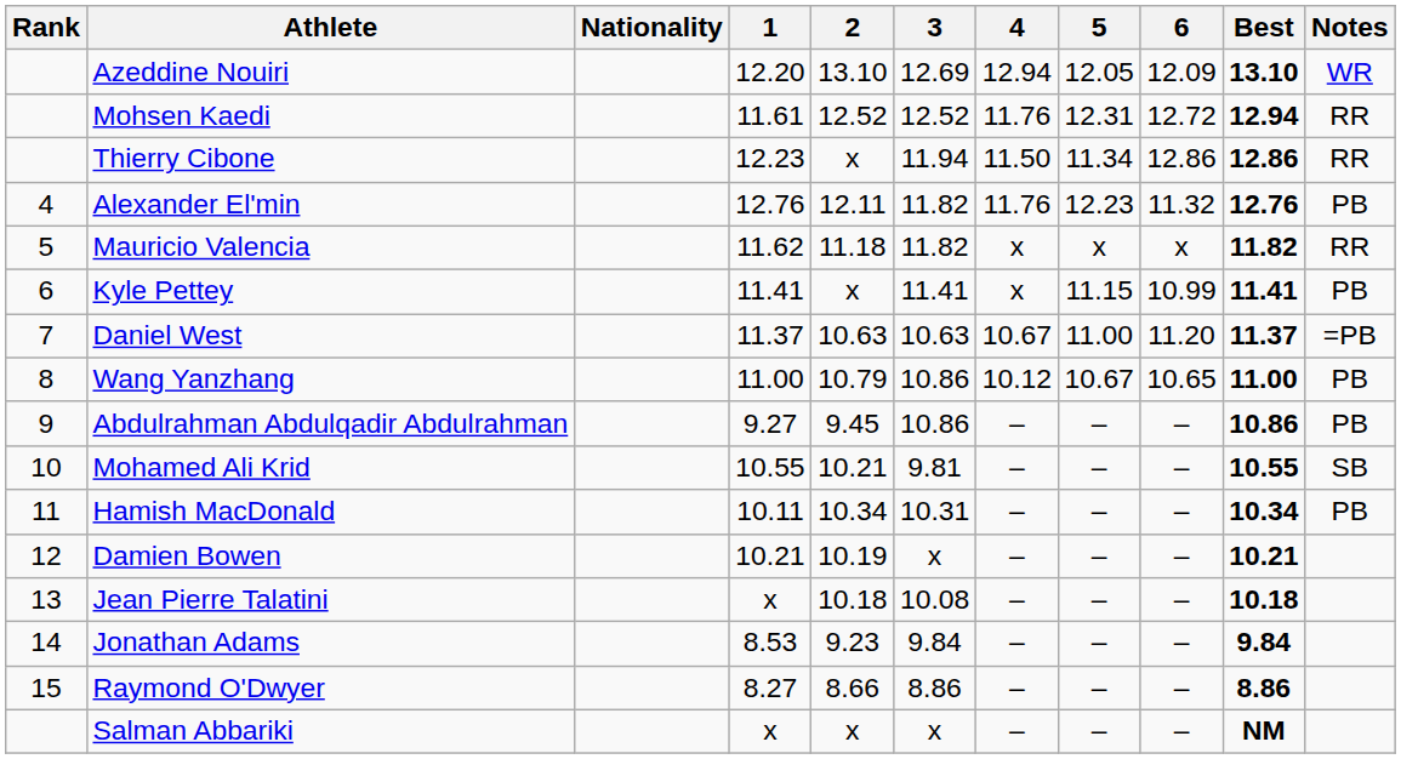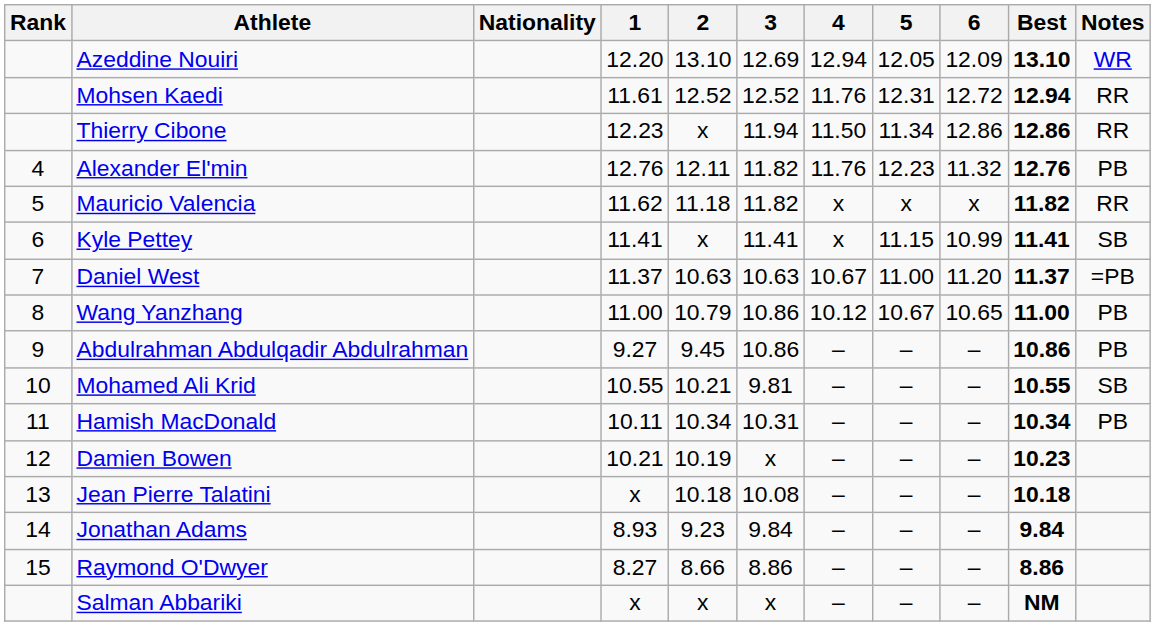Kyle Pettey | Notes: PB -> SB
Damien Bowen | Best: 10.21 -> 10.23
Jonathan Adams | 1: 8.53 -> 8.93
